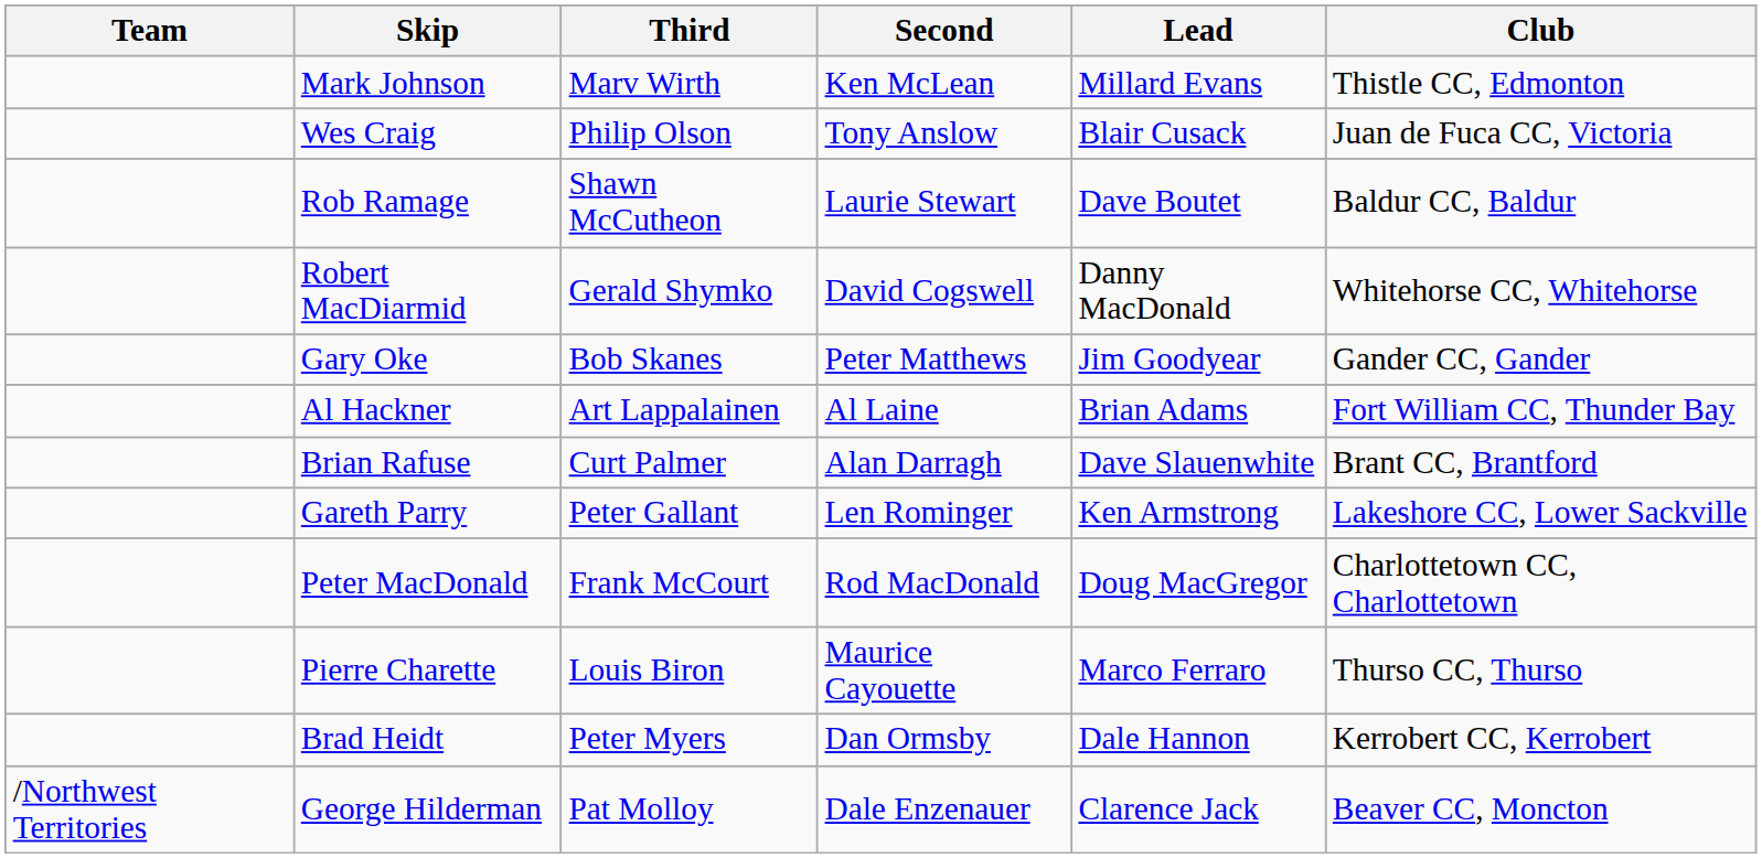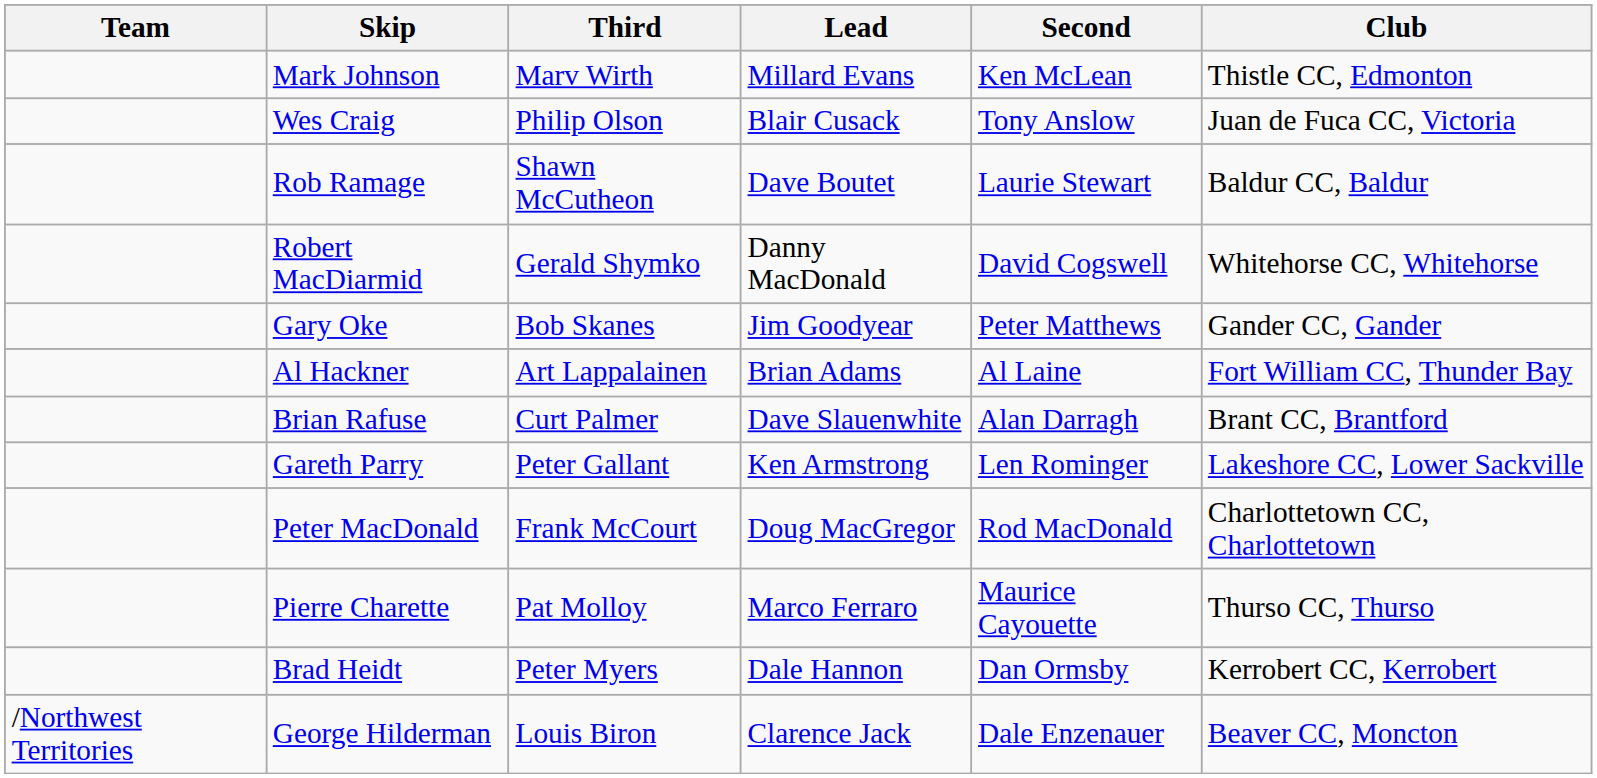columns swapped: Second <-> Lead
Pierre Charette | Third: Louis Biron -> Pat Molloy
George Hilderman | Third: Pat Molloy -> Louis Biron
